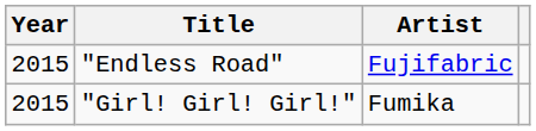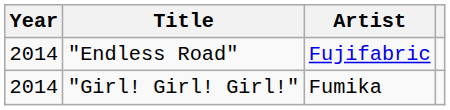"Endless Road" | Year: 2015 -> 2014
"Girl! Girl! Girl!" | Year: 2015 -> 2014
